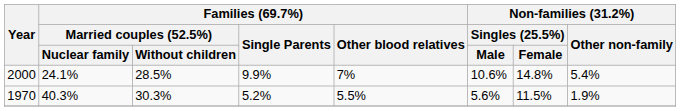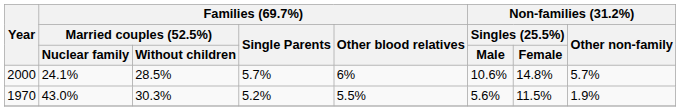2000 | Families (69.7%) / Single Parents: 9.9% -> 5.7%
2000 | Families (69.7%) / Other blood relatives: 7% -> 6%
2000 | Non-families (31.2%) / Other non-family: 5.4% -> 5.7%
1970 | Families (69.7%) / Married couples (52.5%) / Nuclear family: 40.3% -> 43.0%
